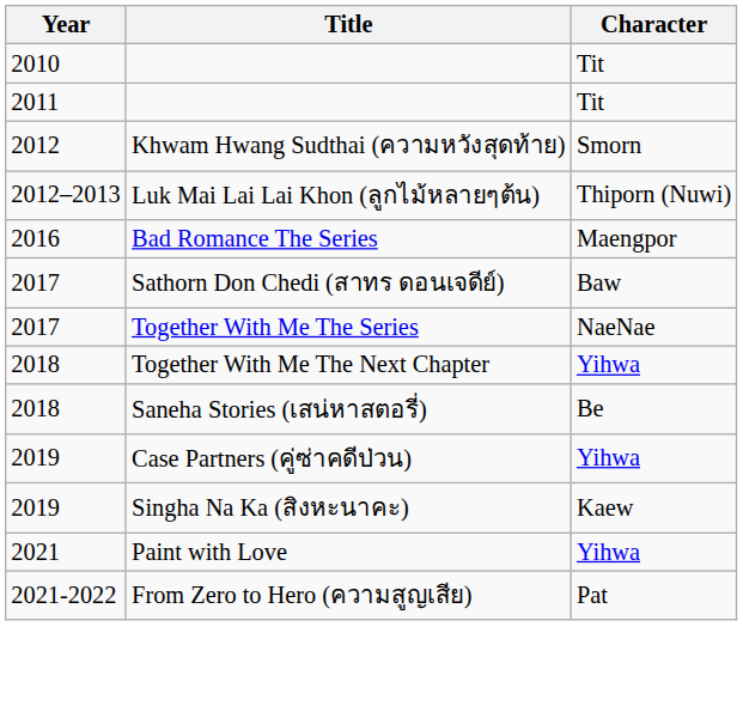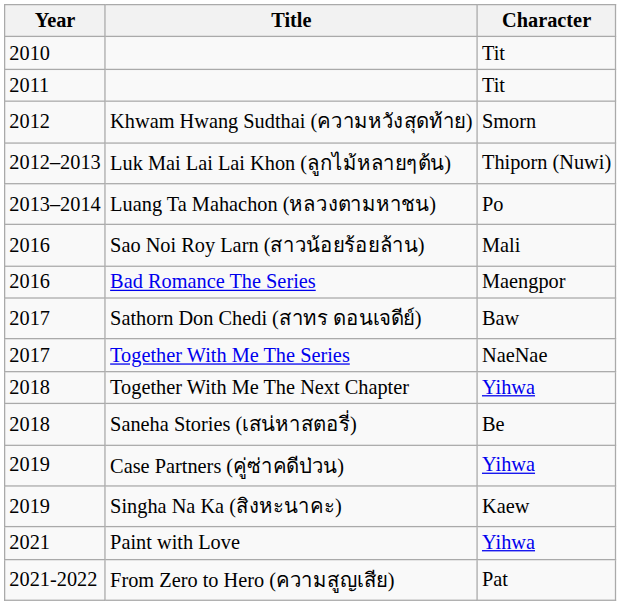+ row: 2013–2014 | Luang Ta Mahachon (หลวงตามหาชน) | Po
+ row: 2016 | Sao Noi Roy Larn (สาวน้อยร้อยล้าน) | Mali
